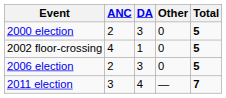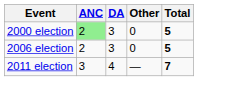2000 election | ANC: no background -> lightgreen background
- row: 2002 floor-crossing | 4 | 1 | 0 | 5
